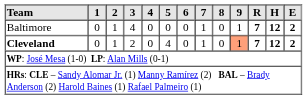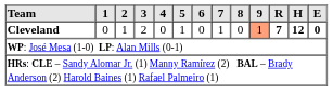- row: Baltimore | 0 | 1 | 4 | 0 | 0 | 0 | 1 | 0 | 1 | 7 | 12 | 2
Cleveland | 5: 4 -> 1
Cleveland | E: 2 -> 0
